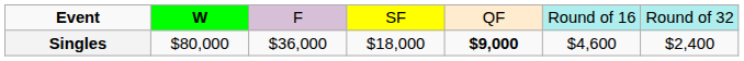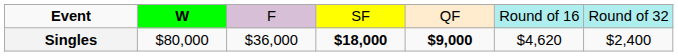Singles | column 4: normal -> bold
Singles | column 6: $4,600 -> $4,620
